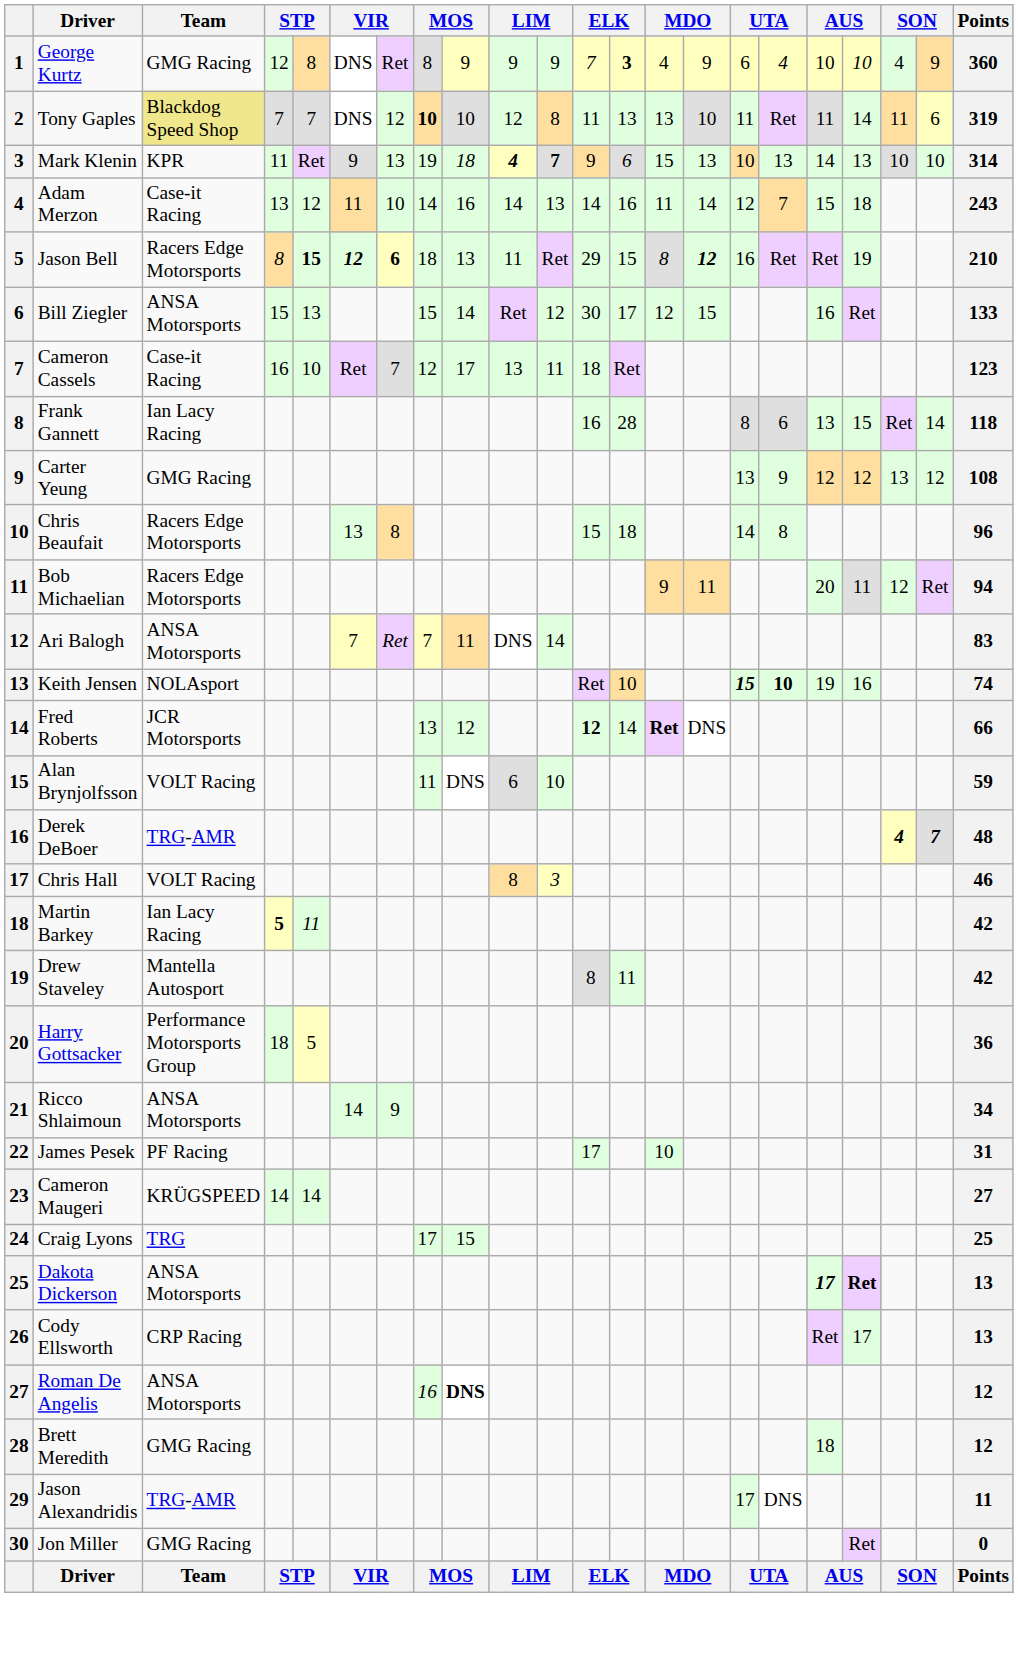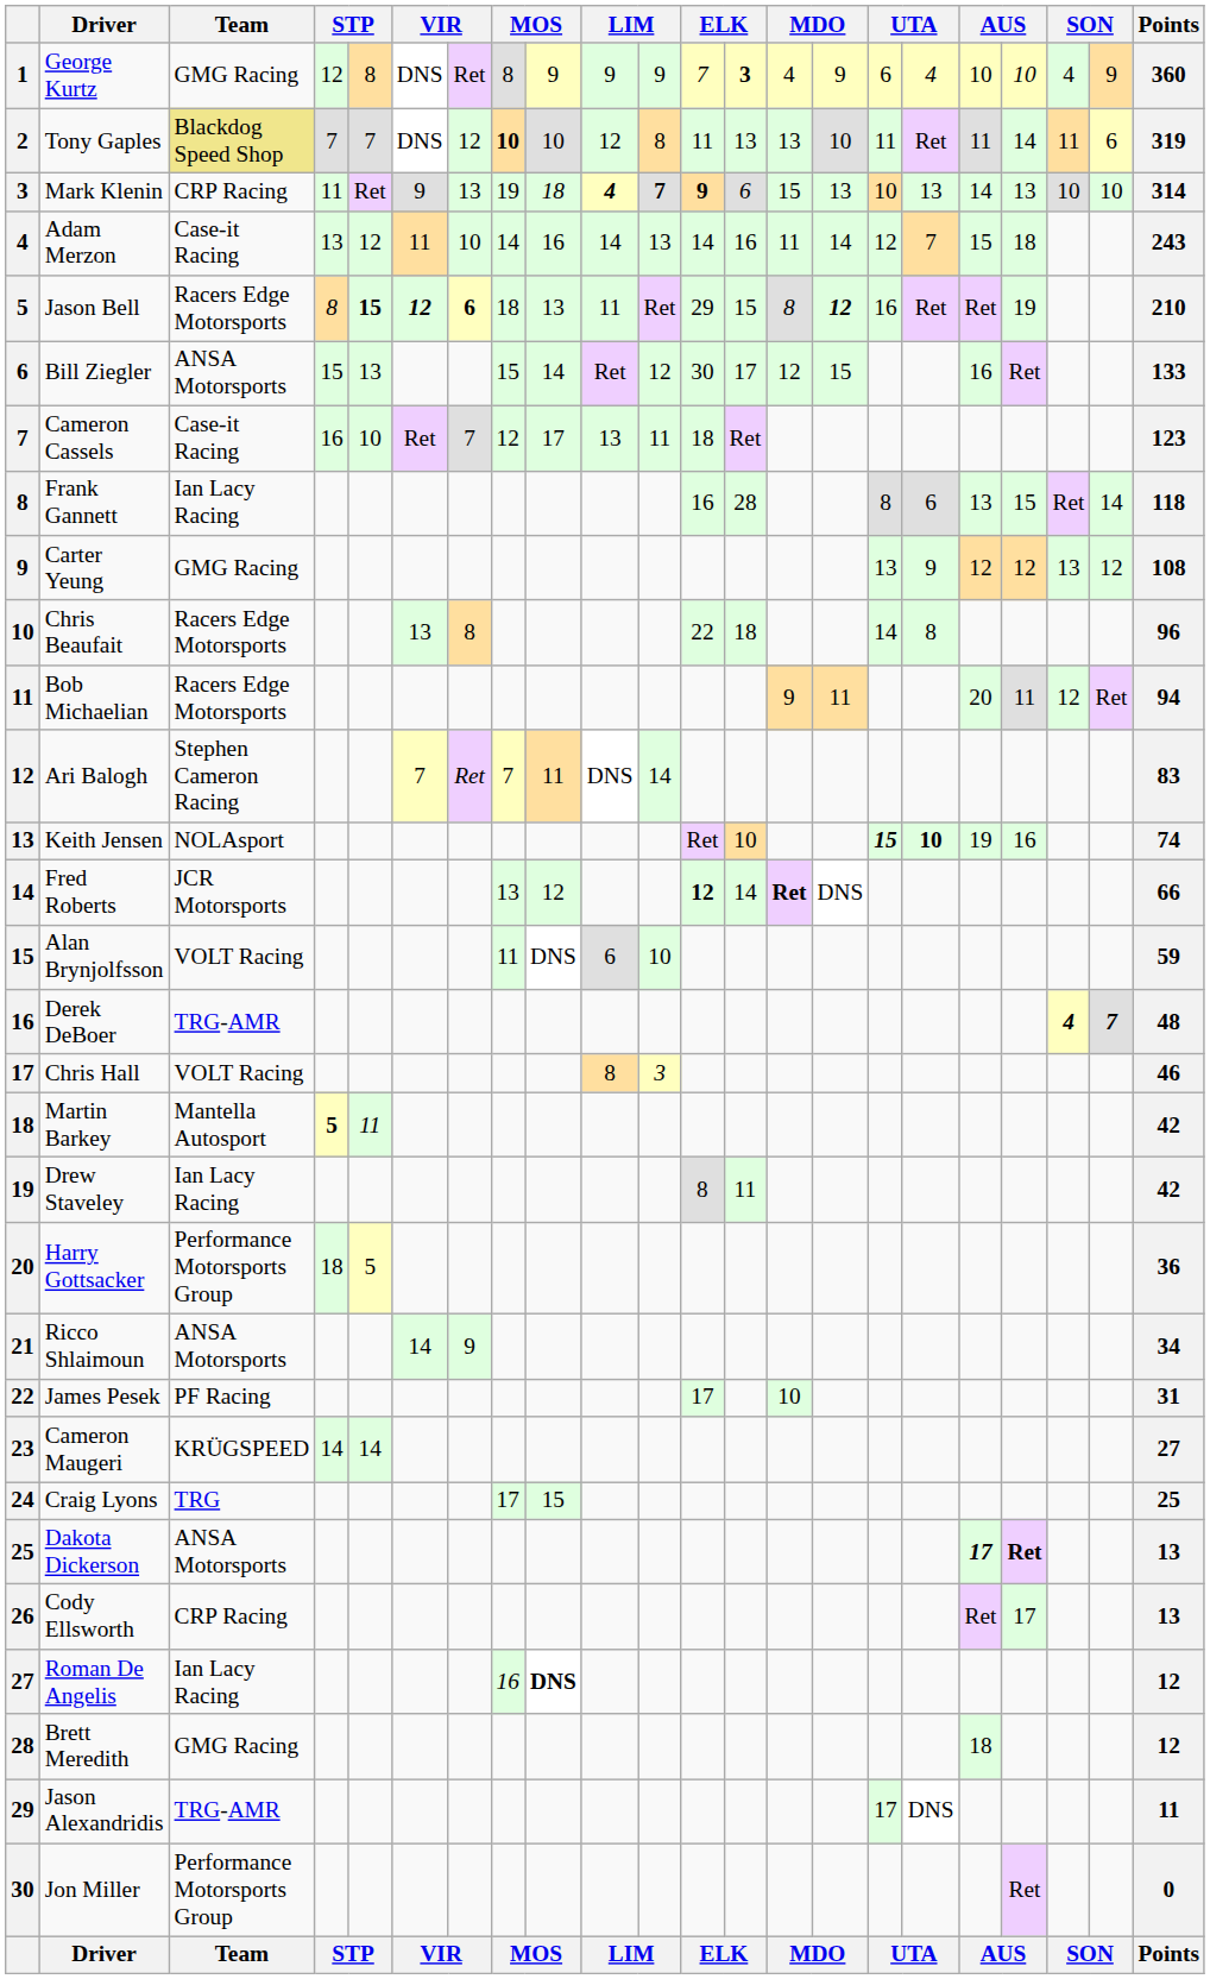Mark Klenin | Team: KPR -> CRP Racing
Mark Klenin | column 12: normal -> bold
Chris Beaufait | column 12: 15 -> 22
Ari Balogh | Team: ANSA Motorsports -> Stephen Cameron Racing
Martin Barkey | Team: Ian Lacy Racing -> Mantella Autosport
Drew Staveley | Team: Mantella Autosport -> Ian Lacy Racing
Roman De Angelis | Team: ANSA Motorsports -> Ian Lacy Racing
Jon Miller | Team: GMG Racing -> Performance Motorsports Group
